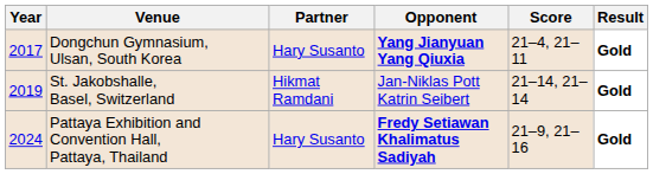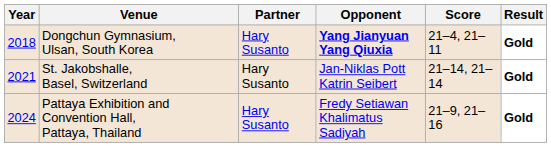Dongchun Gymnasium, Ulsan, South Korea | Year: 2017 -> 2018
St. Jakobshalle, Basel, Switzerland | Year: 2019 -> 2021
St. Jakobshalle, Basel, Switzerland | Partner: Hikmat Ramdani -> Hary Susanto
Pattaya Exhibition and Convention Hall, Pattaya, Thailand | Opponent: bold -> normal
